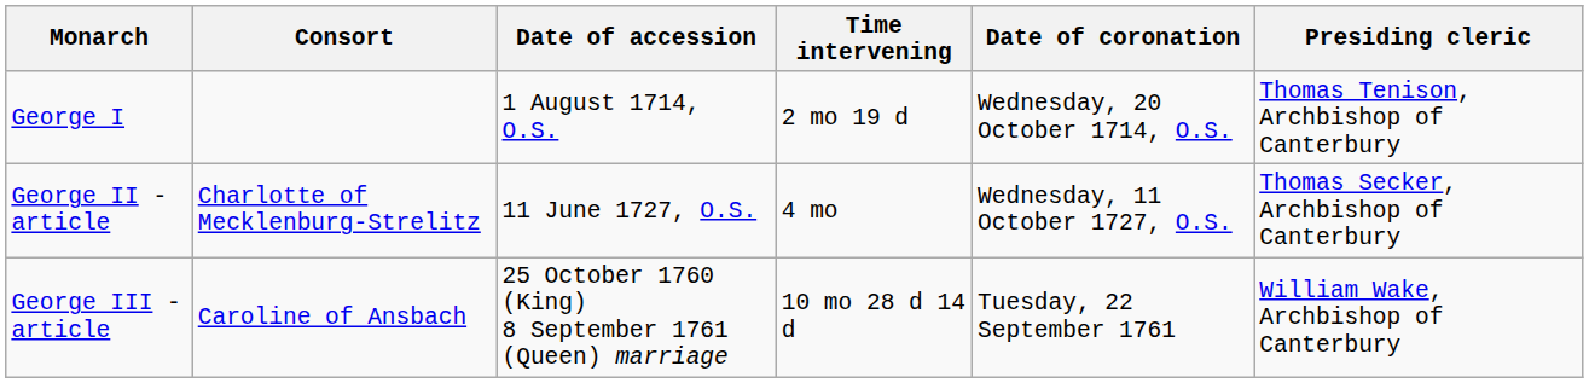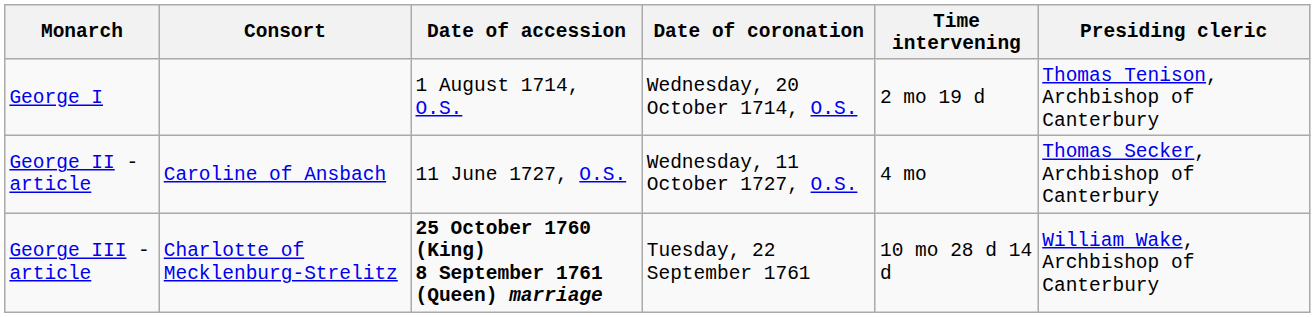columns swapped: Time intervening <-> Date of coronation
George II - article | Consort: Charlotte of Mecklenburg-Strelitz -> Caroline of Ansbach
George III - article | Consort: Caroline of Ansbach -> Charlotte of Mecklenburg-Strelitz
George III - article | Date of accession: normal -> bold
